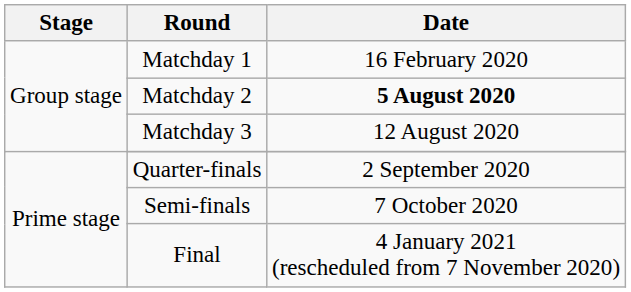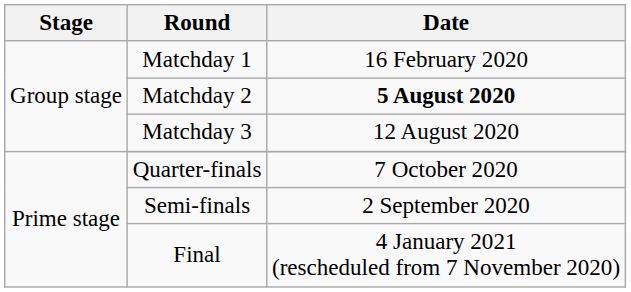Quarter-finals | Date: 2 September 2020 -> 7 October 2020
Semi-finals | Date: 7 October 2020 -> 2 September 2020
